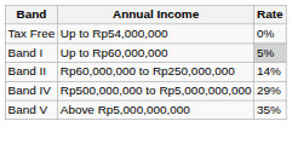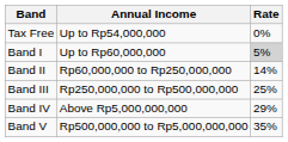+ row: Band III | Rp250,000,000 to Rp500,000,000 | 25%
Band IV | Annual Income: Rp500,000,000 to Rp5,000,000,000 -> Above Rp5,000,000,000
Band V | Annual Income: Above Rp5,000,000,000 -> Rp500,000,000 to Rp5,000,000,000
